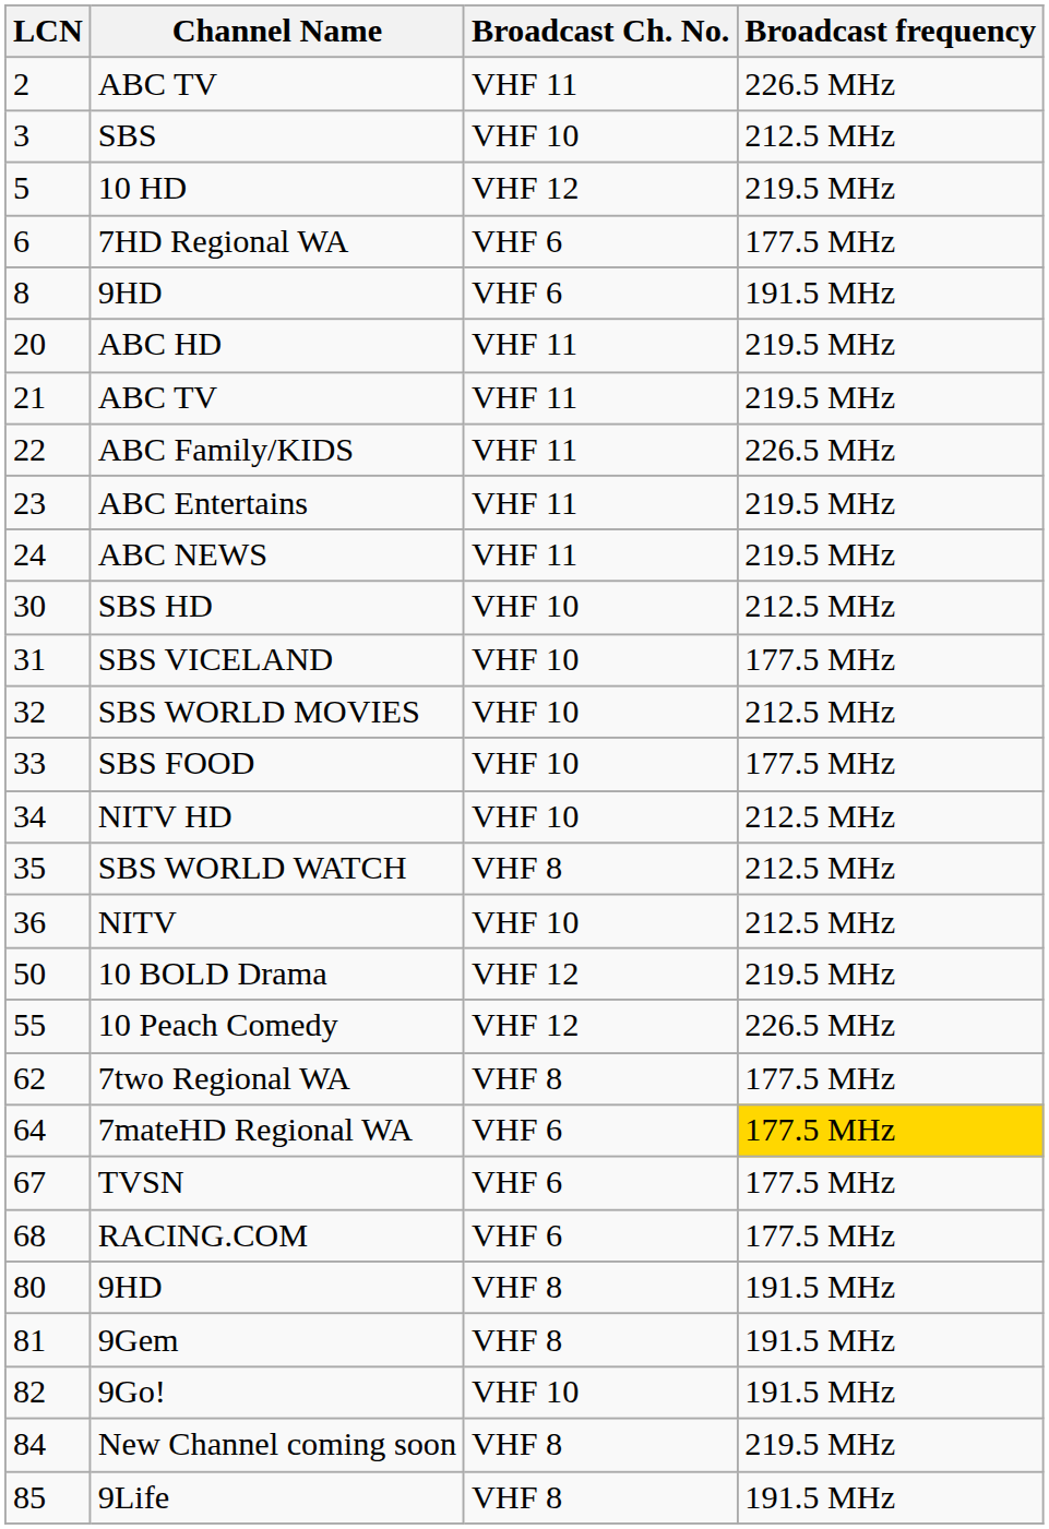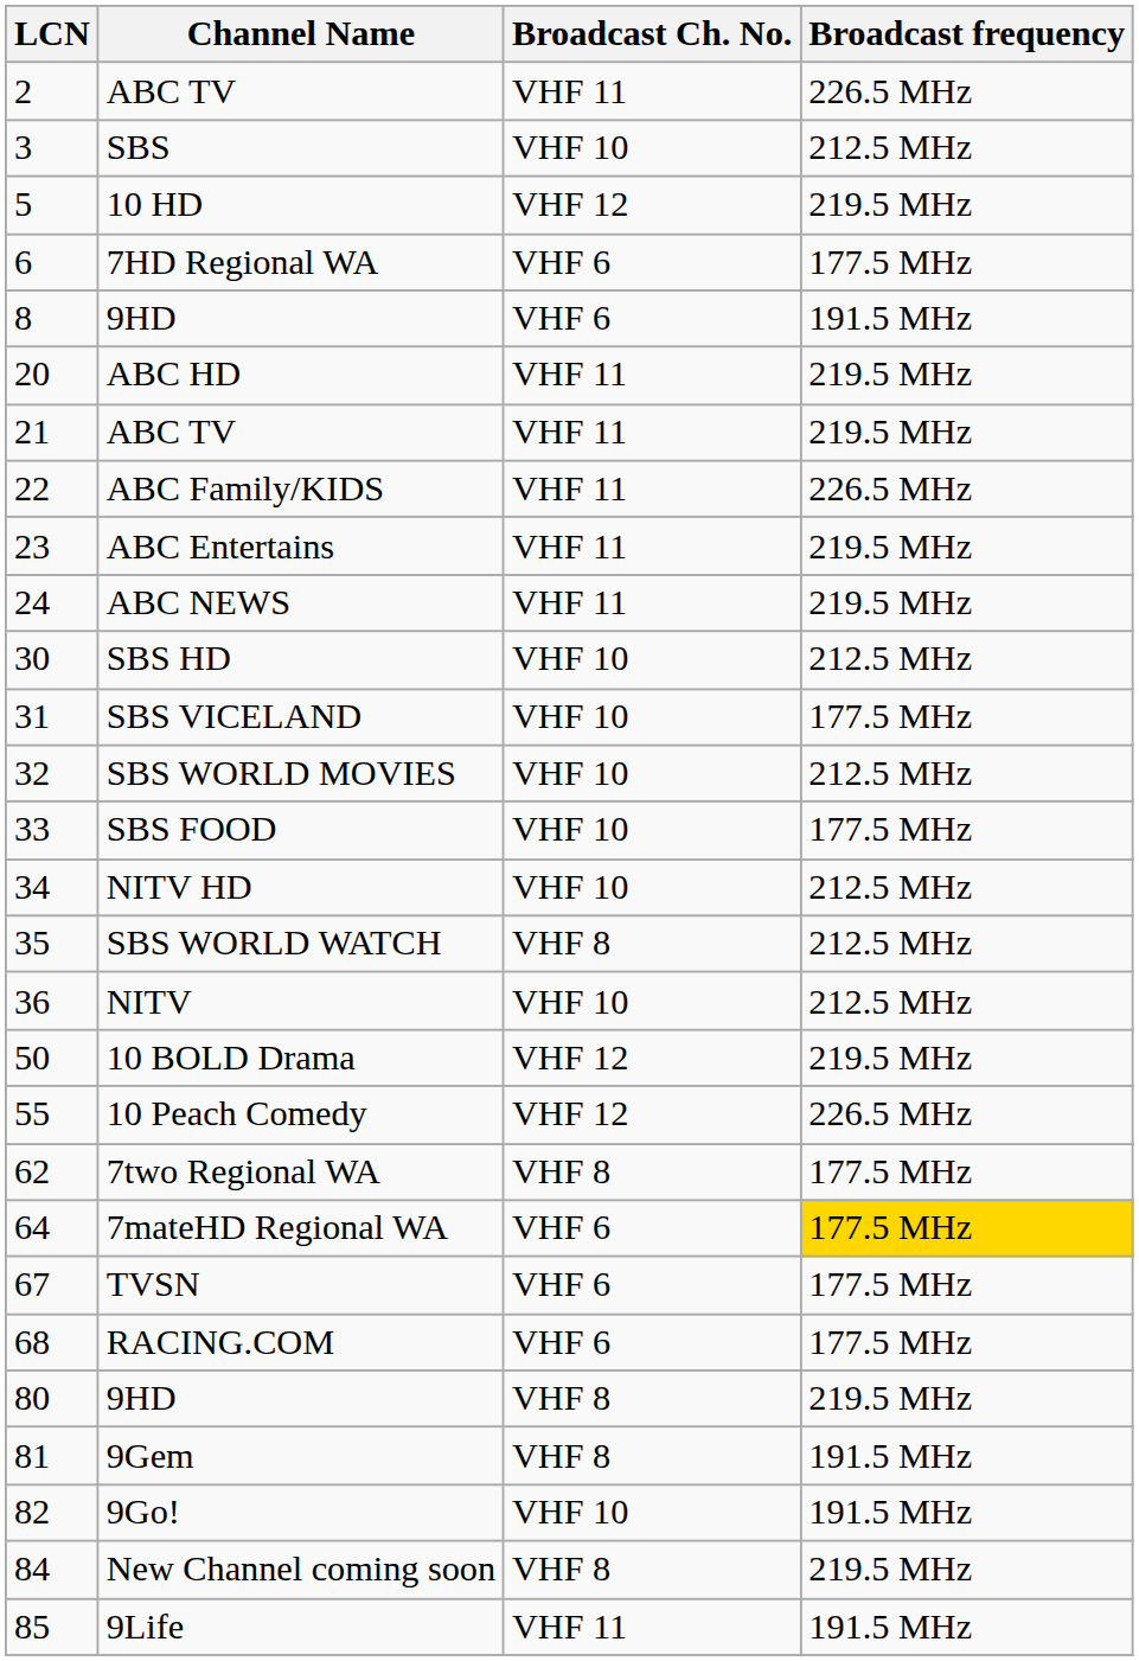80 / 9HD | Broadcast frequency: 191.5 MHz -> 219.5 MHz
9Life | Broadcast Ch. No.: VHF 8 -> VHF 11
